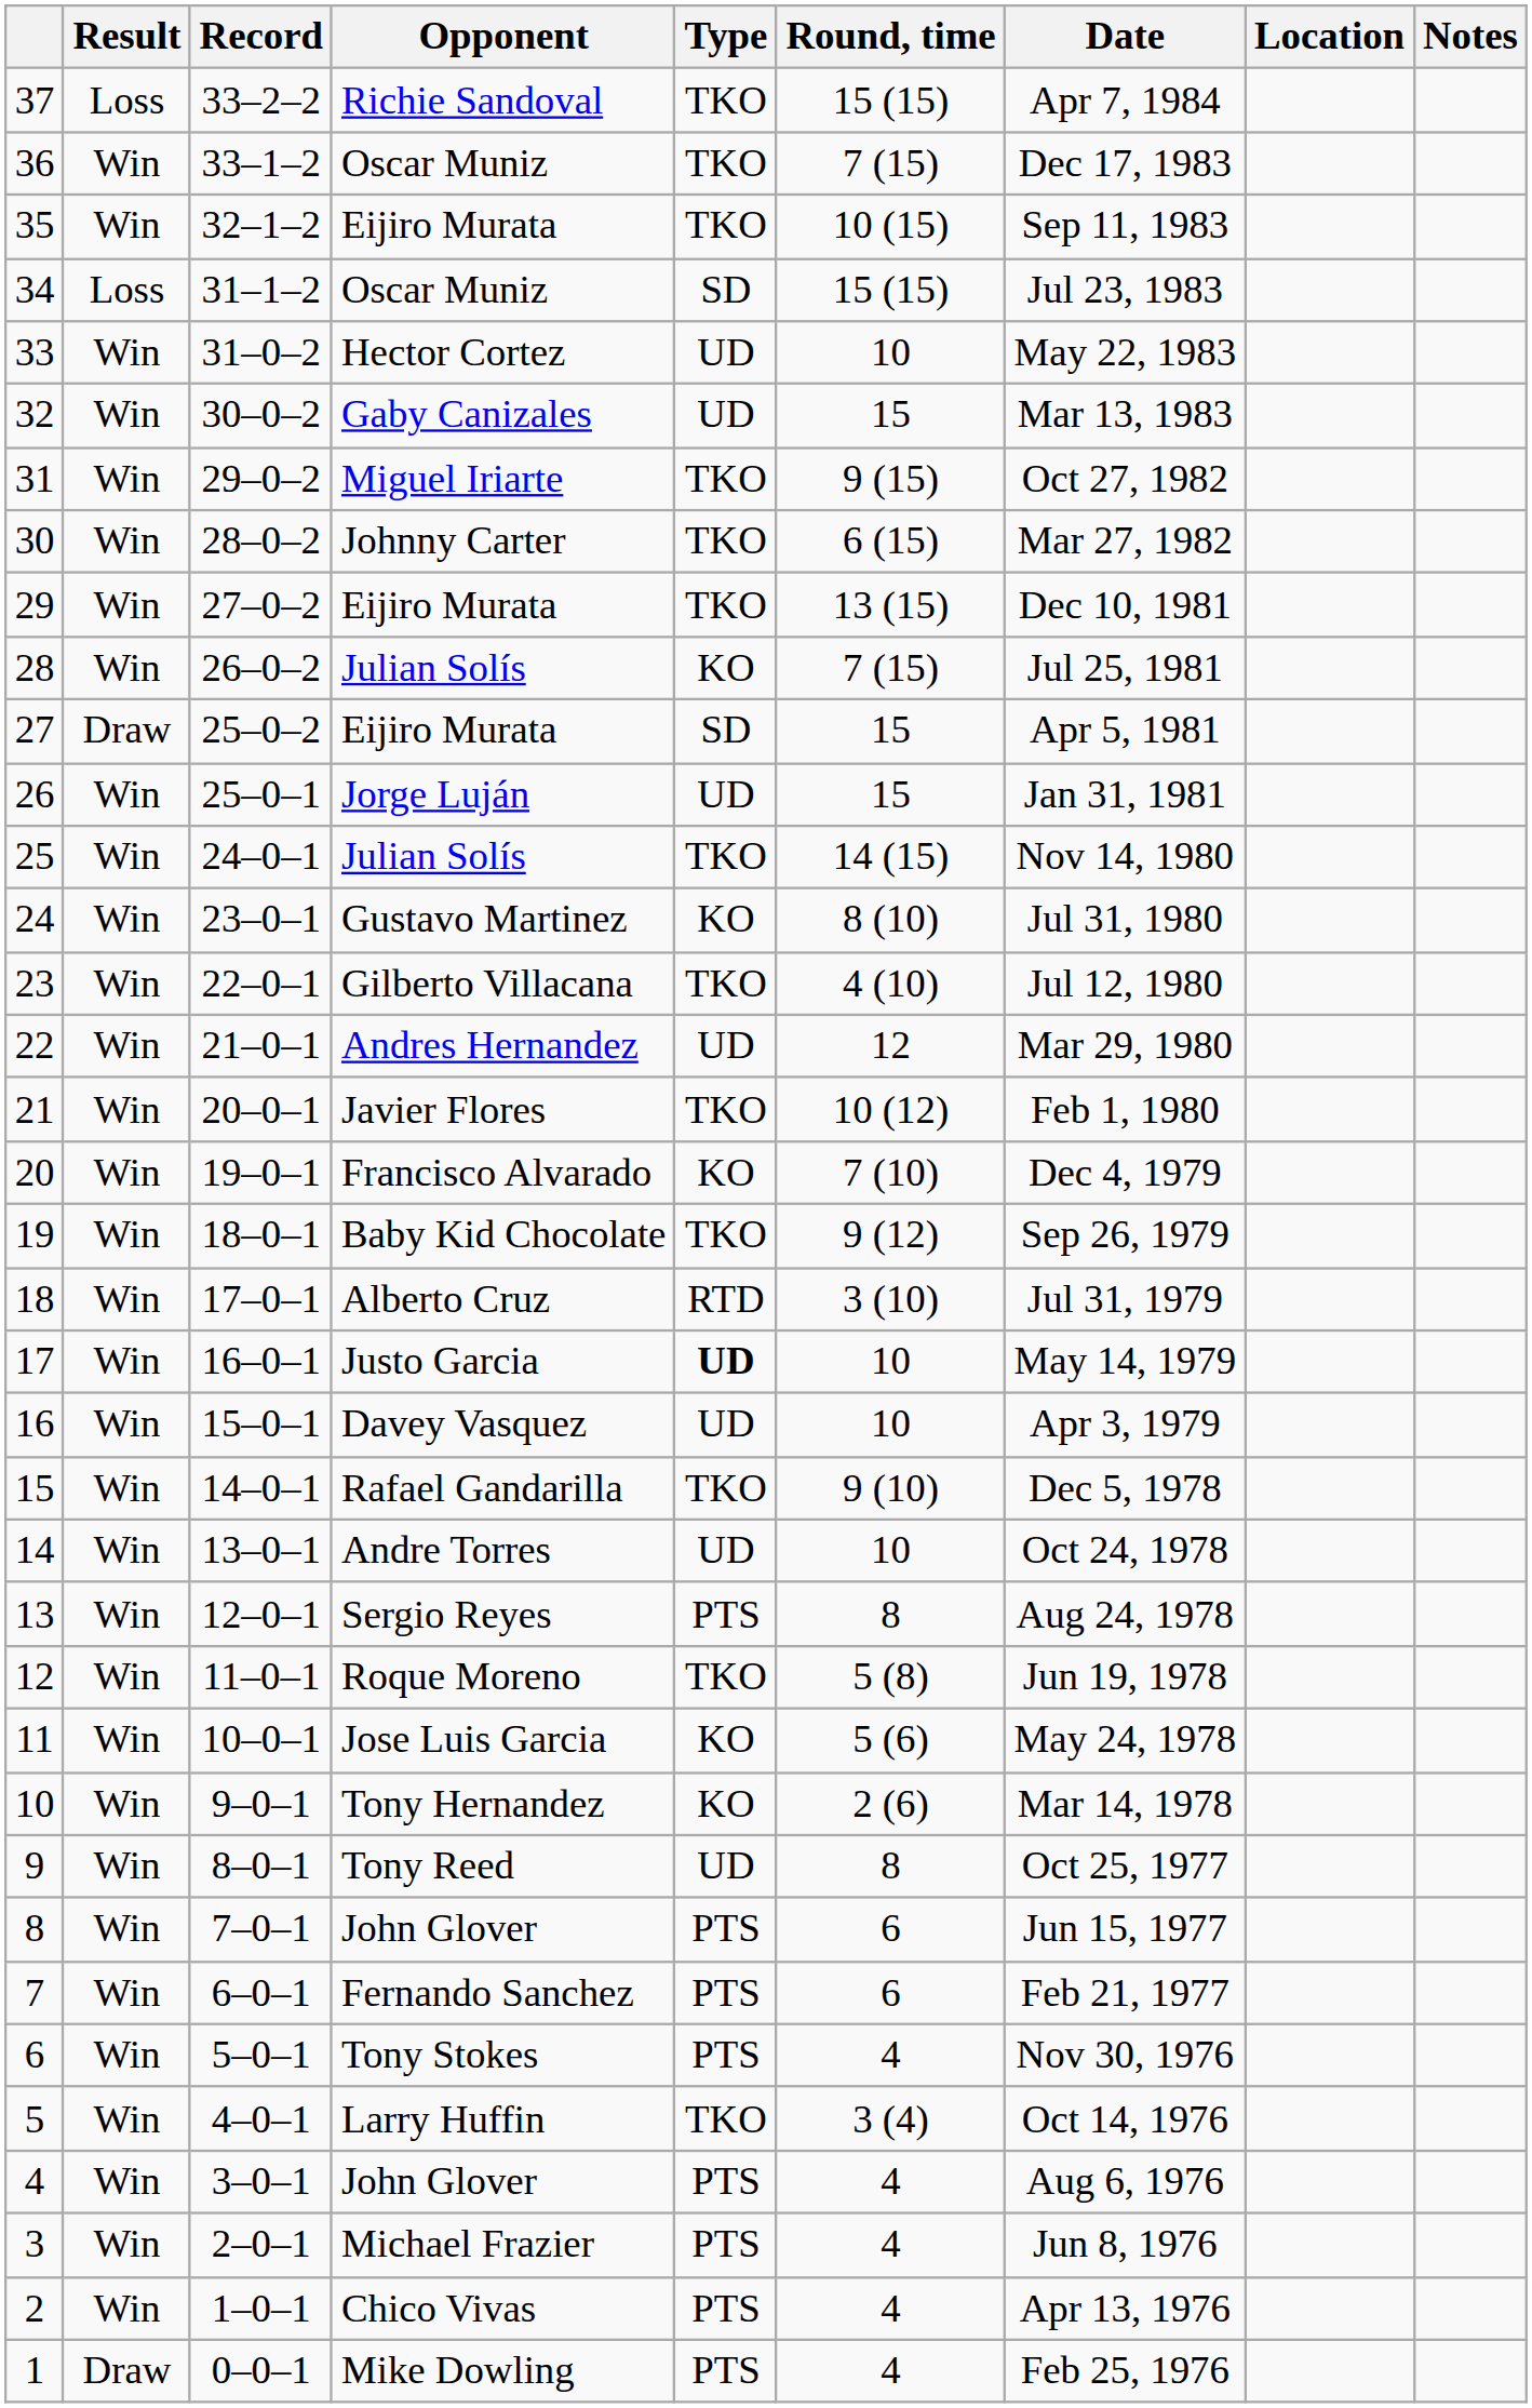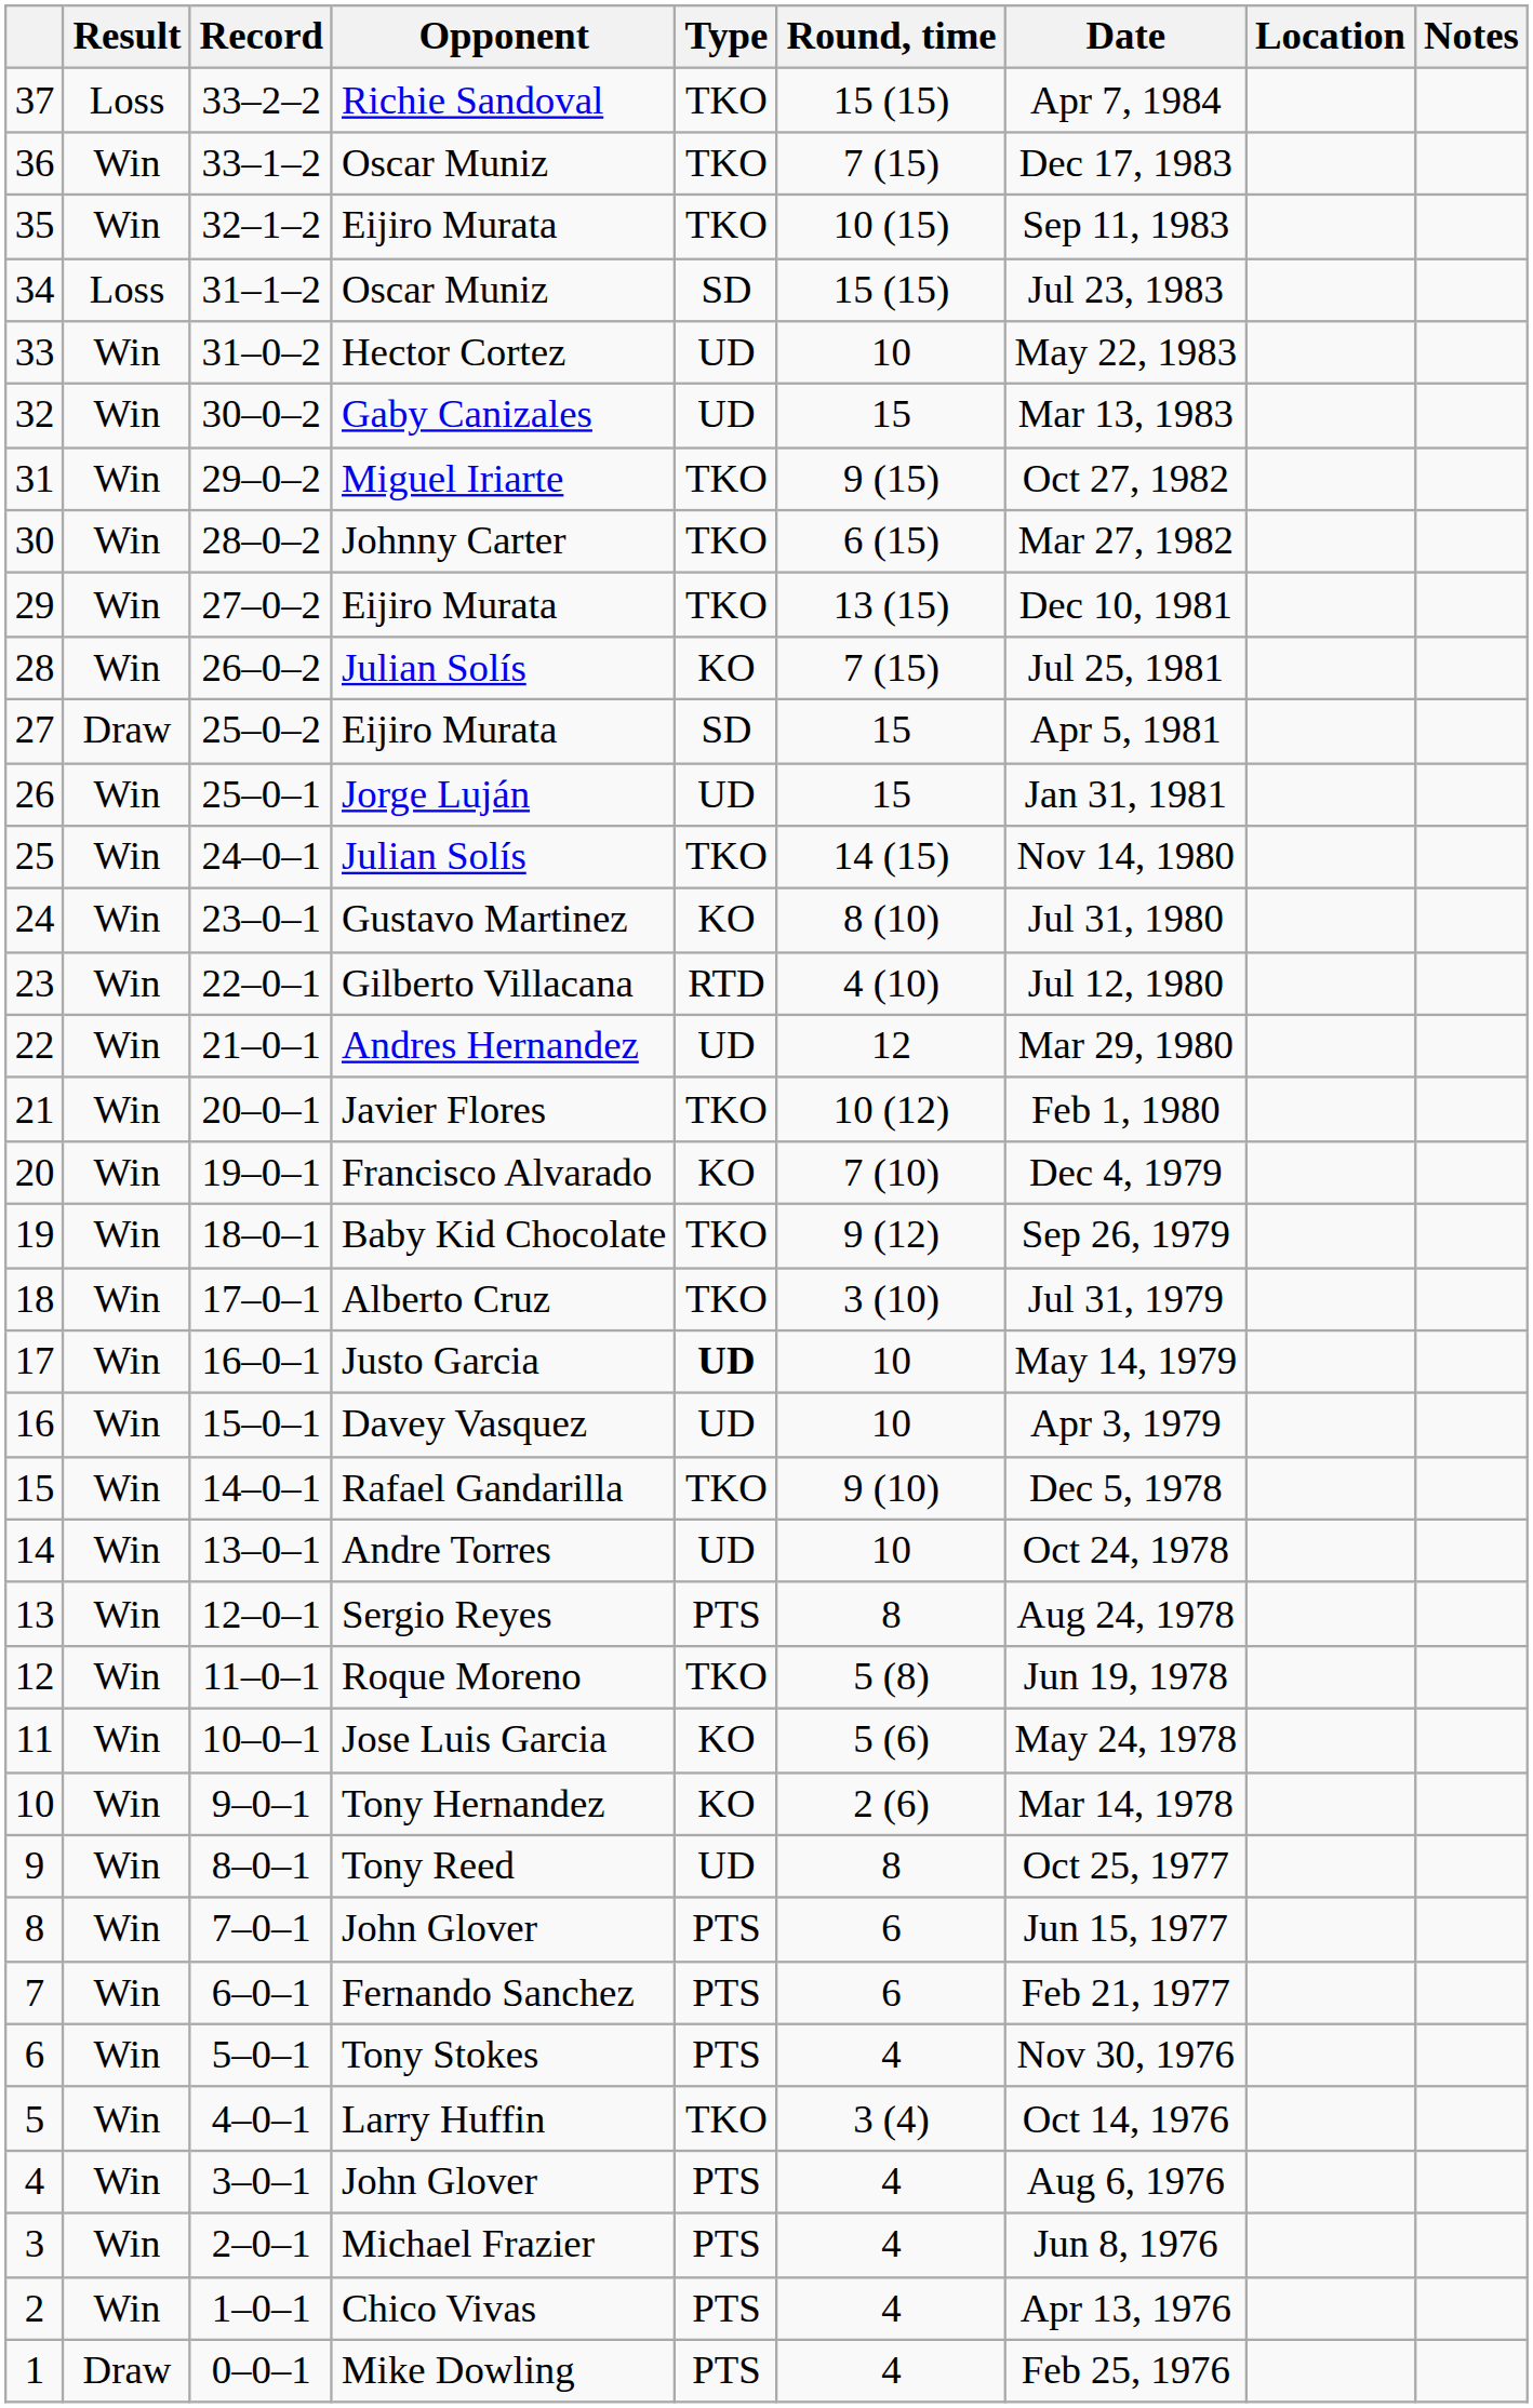23 | Type: TKO -> RTD
18 | Type: RTD -> TKO
